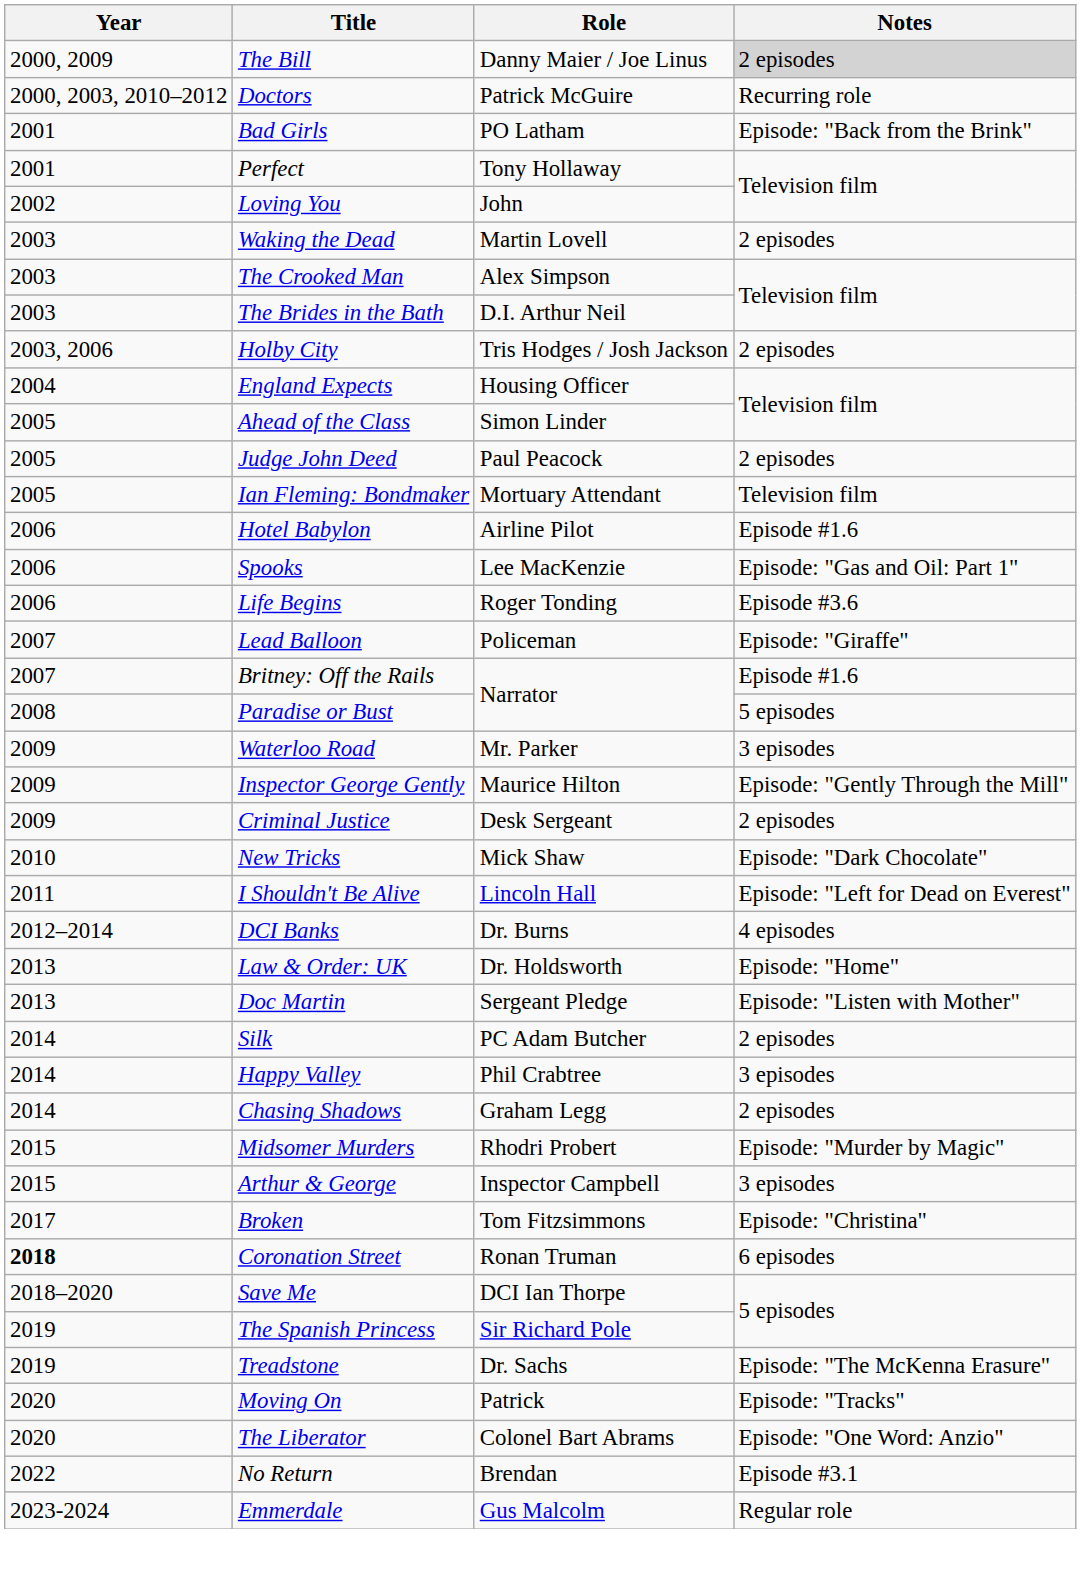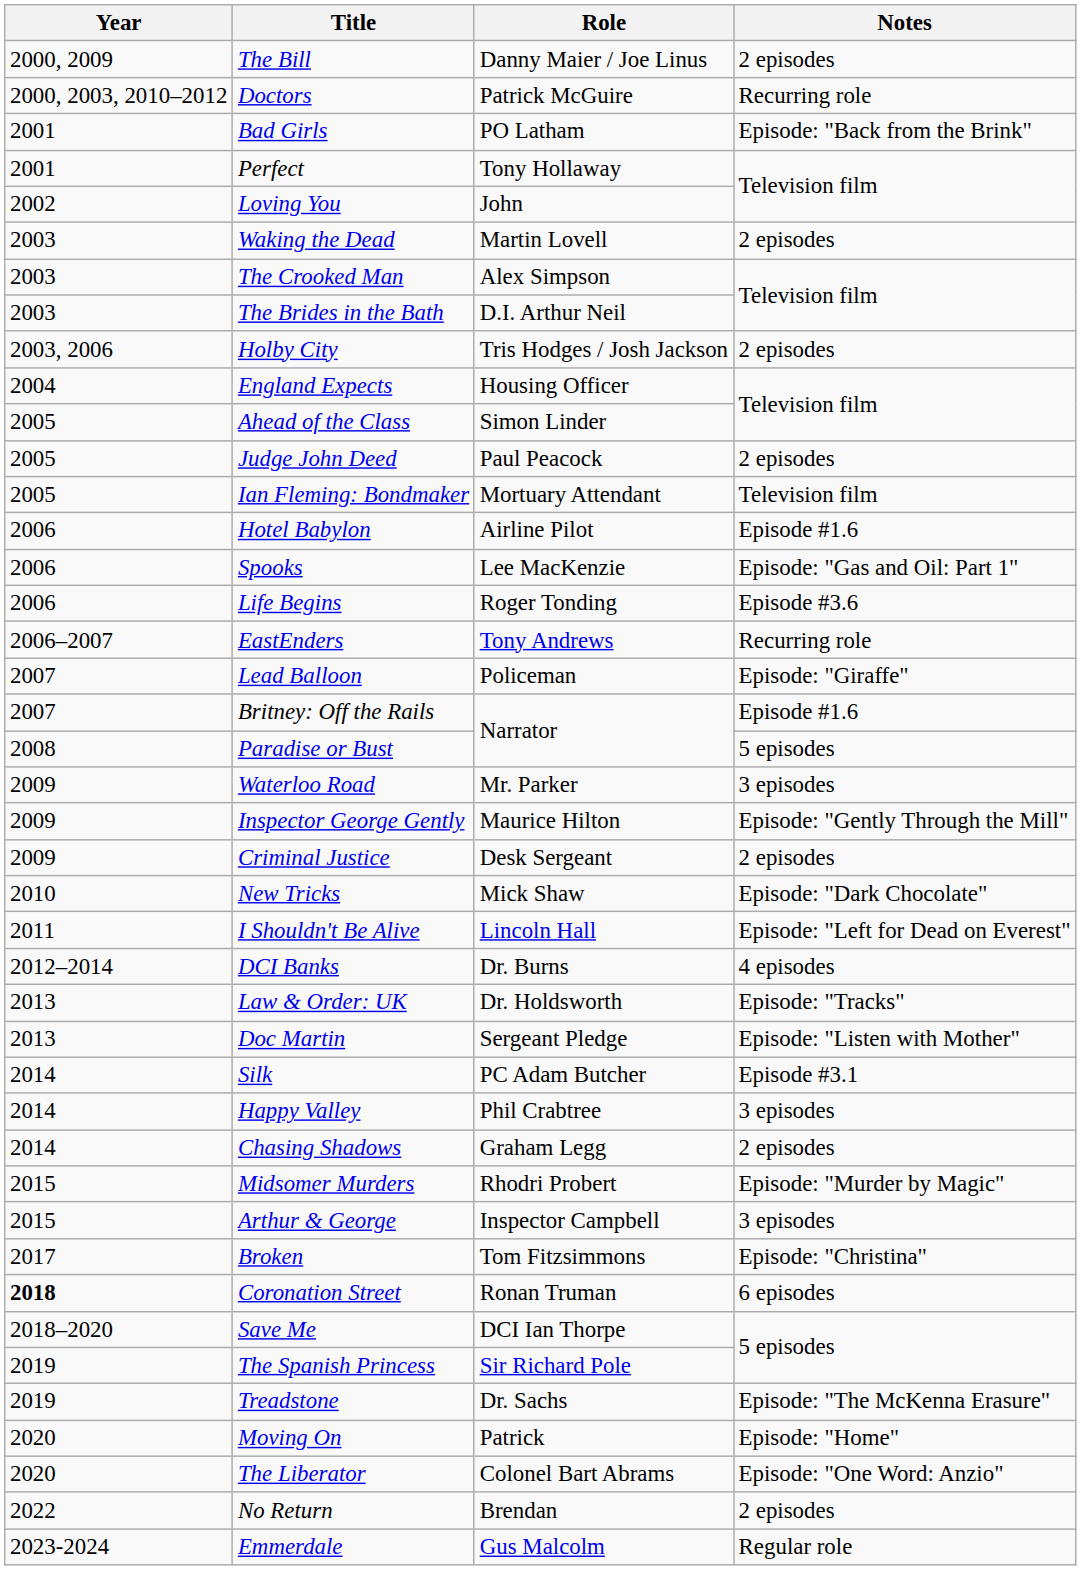The Bill | Notes: lightgrey background -> no background
+ row: 2006–2007 | EastEnders | Tony Andrews | Recurring role
Law & Order: UK | Notes: Episode: "Home" -> Episode: "Tracks"
Silk | Notes: 2 episodes -> Episode #3.1
Moving On | Notes: Episode: "Tracks" -> Episode: "Home"
No Return | Notes: Episode #3.1 -> 2 episodes
